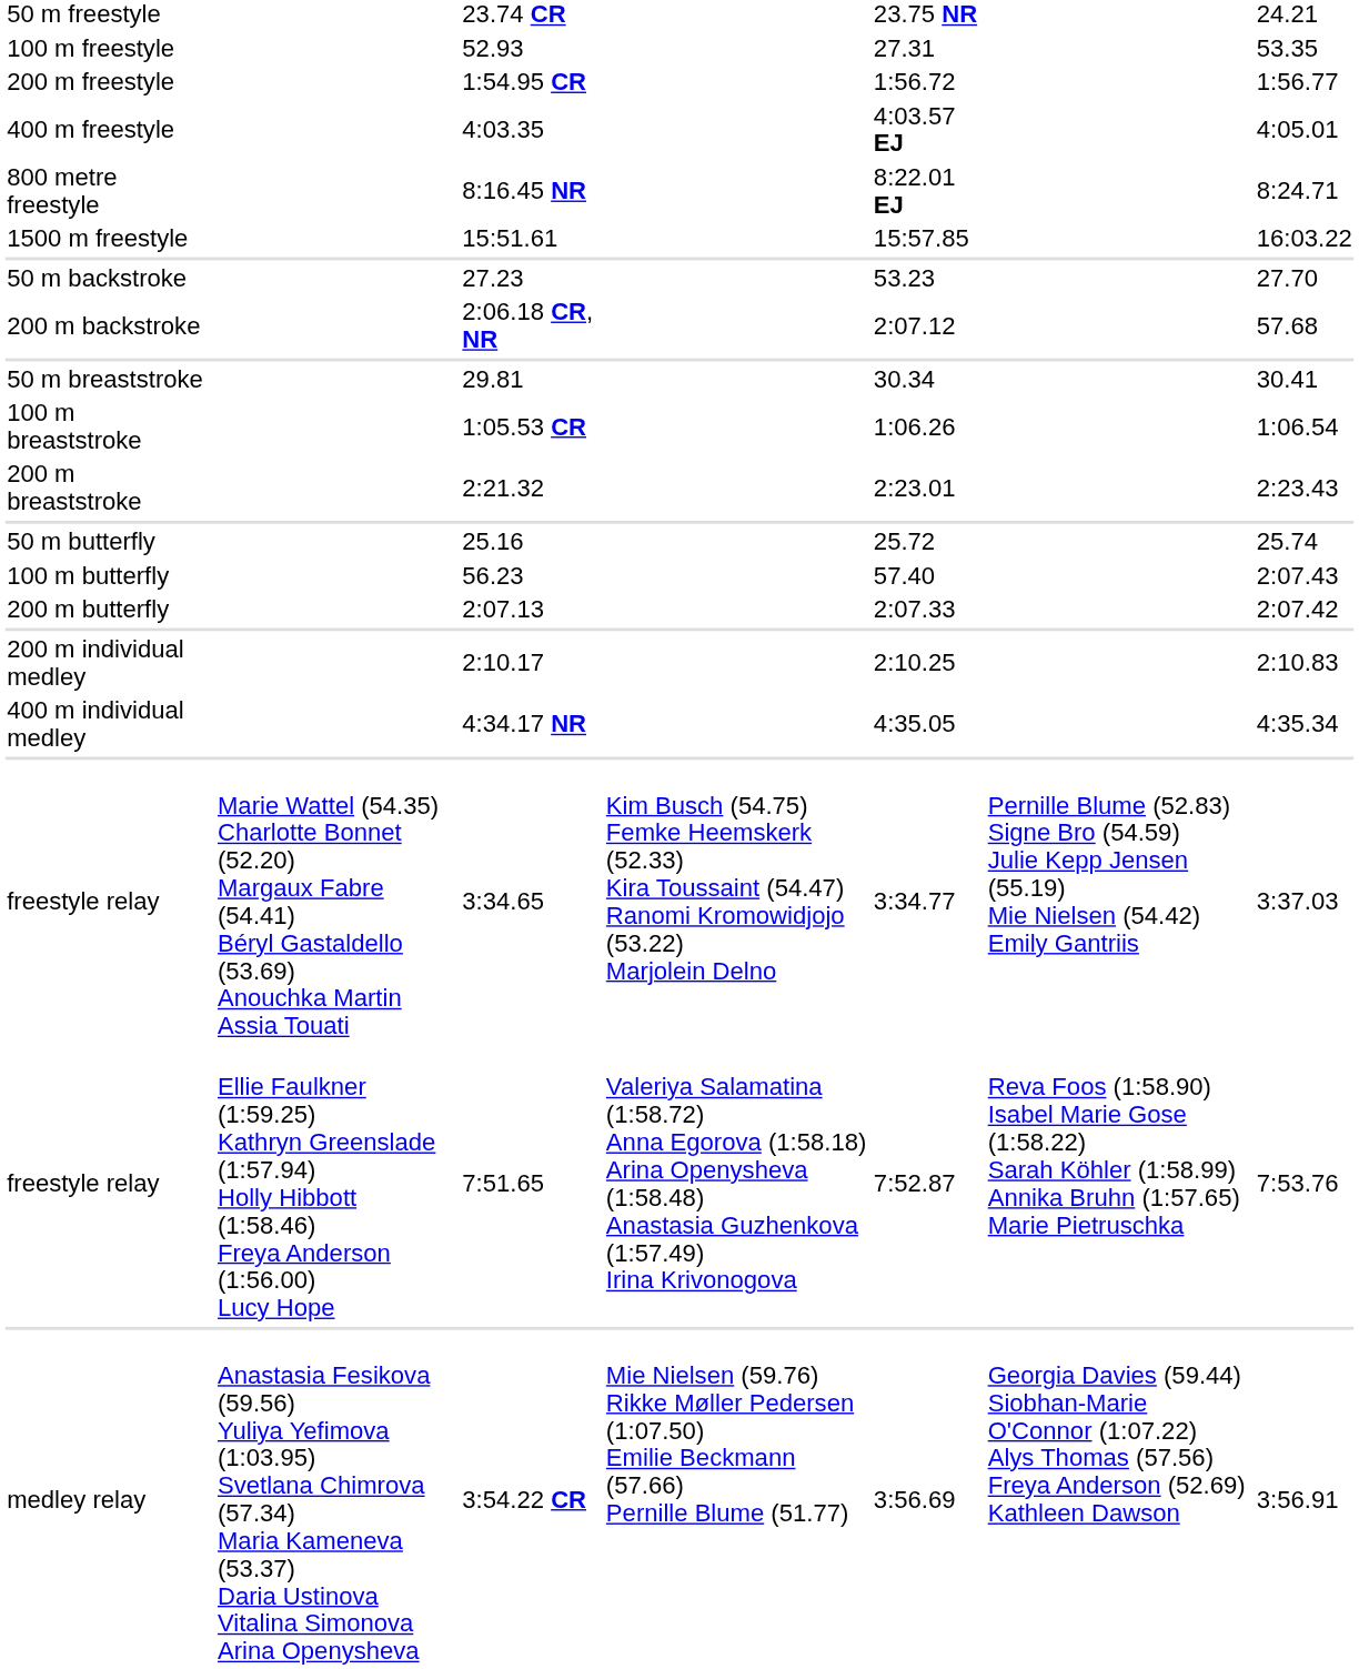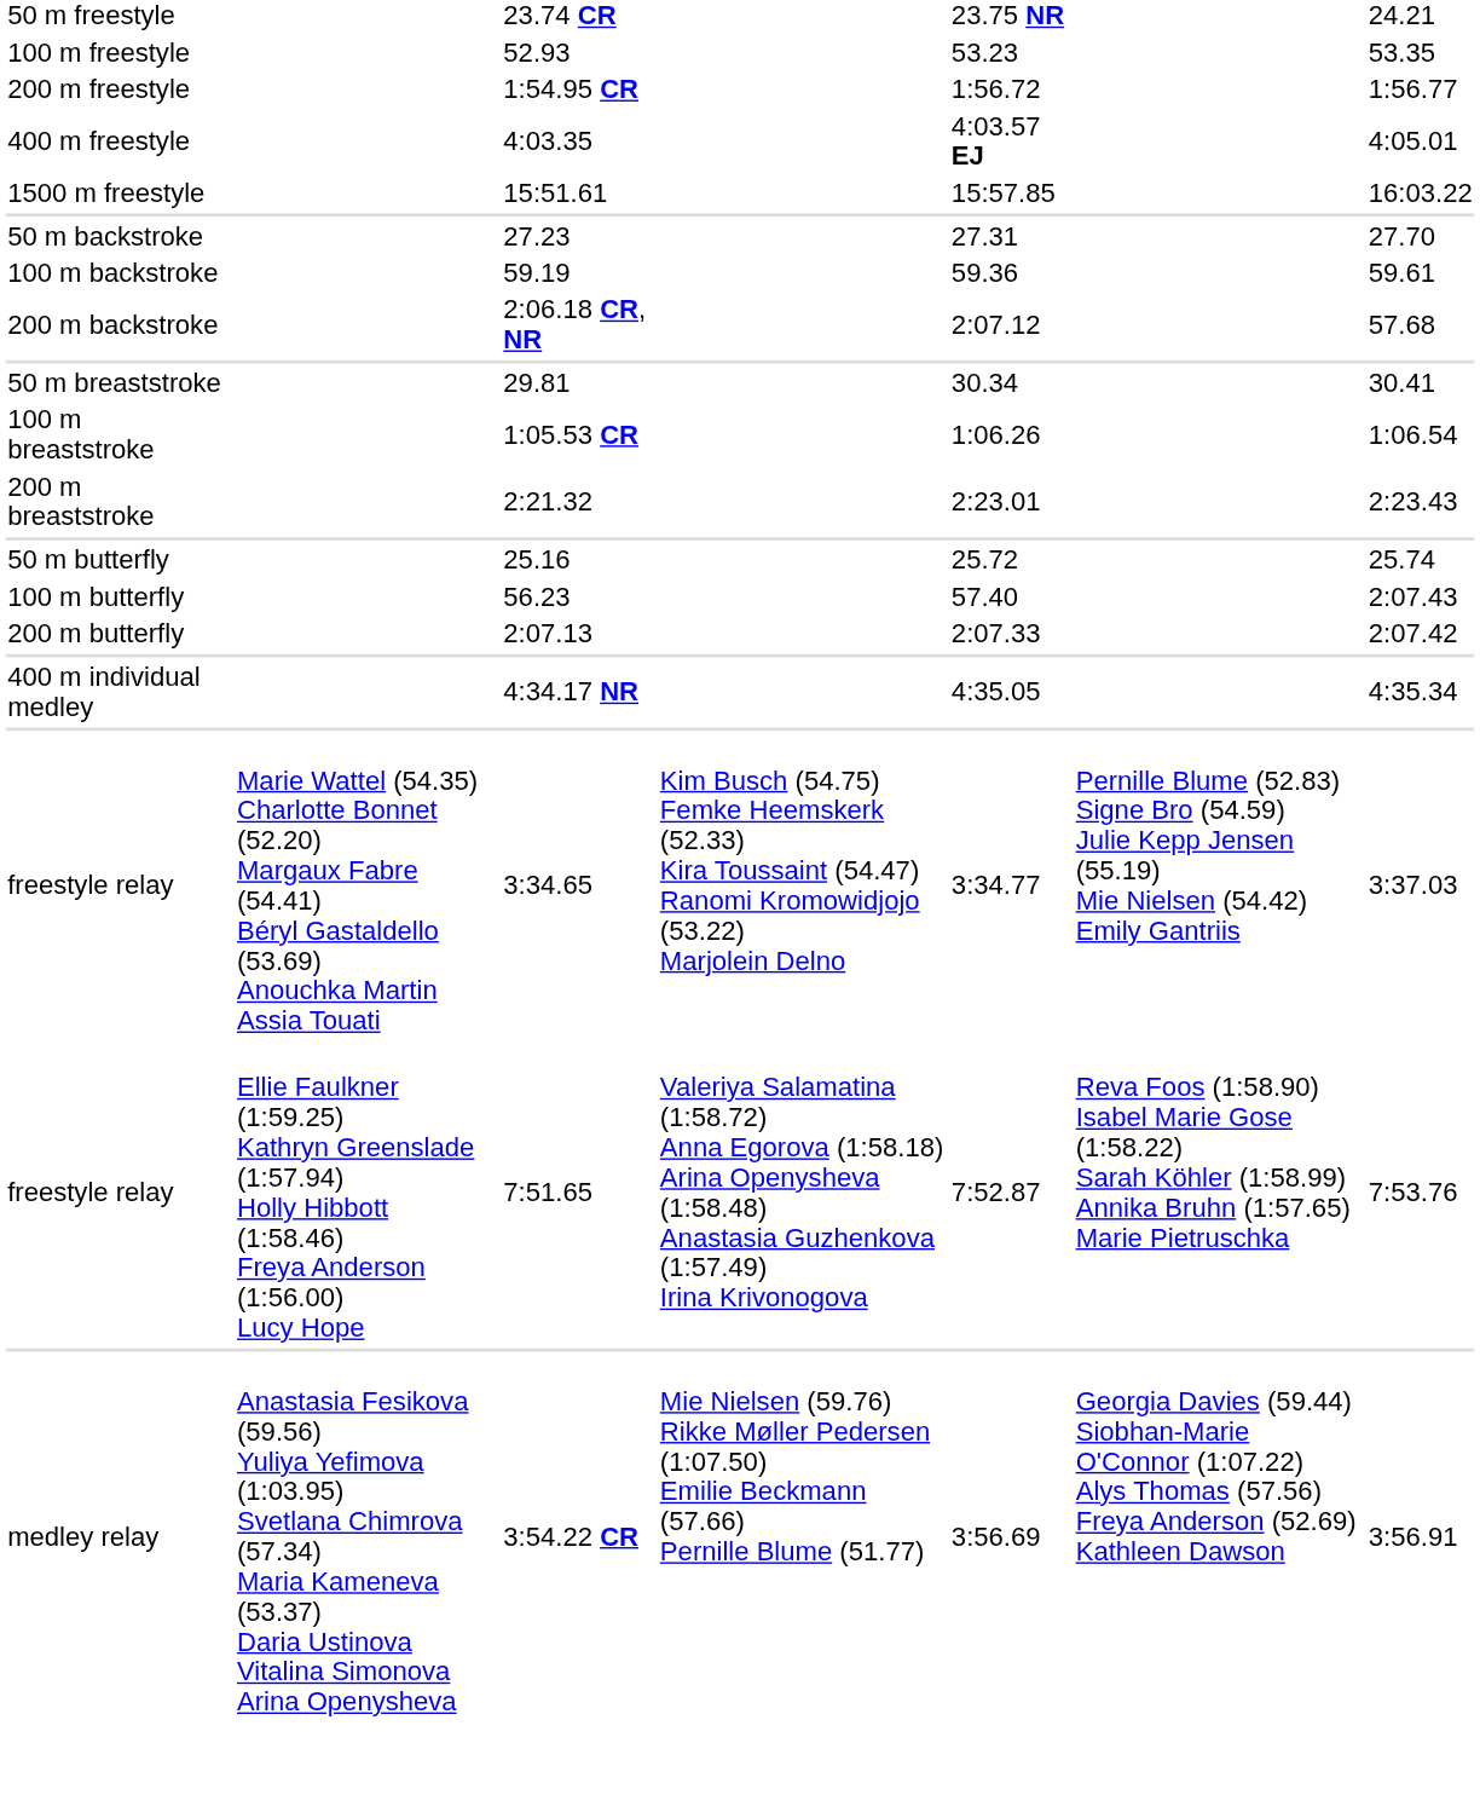52.93 | column 5: 27.31 -> 53.23
- row: 800 metre freestyle | 8:16.45 NR | 8:22.01 EJ | 8:24.71
27.23 | column 5: 53.23 -> 27.31
+ row: 100 m backstroke | 59.19 | 59.36 | 59.61
- row: 200 m individual medley | 2:10.17 | 2:10.25 | 2:10.83
